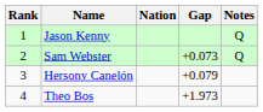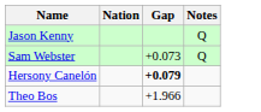- column: Rank | 1 | 2 | 3 | 4
Hersony Canelón | Gap: normal -> bold
Theo Bos | Gap: +1.973 -> +1.966
